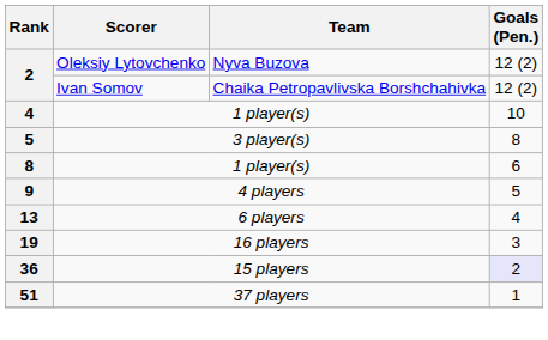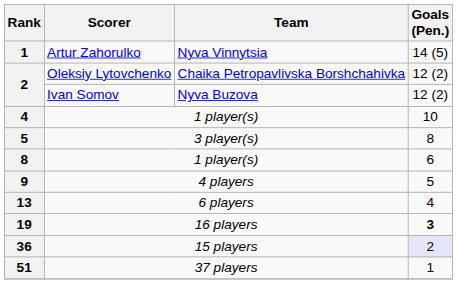+ row: 1 | Artur Zahorulko | Nyva Vinnytsia | 14 (5)
Oleksiy Lytovchenko | Team: Nyva Buzova -> Chaika Petropavlivska Borshchahivka
Ivan Somov | Team: Chaika Petropavlivska Borshchahivka -> Nyva Buzova
16 players | Goals (Pen.): normal -> bold
